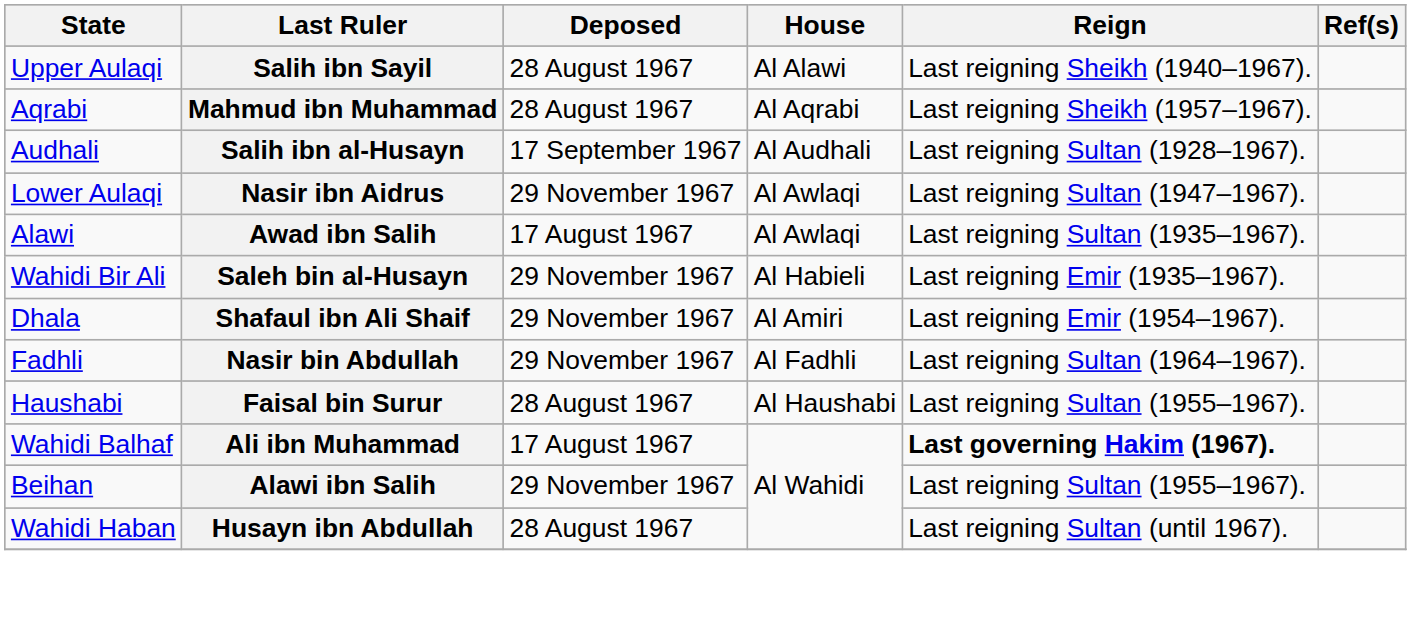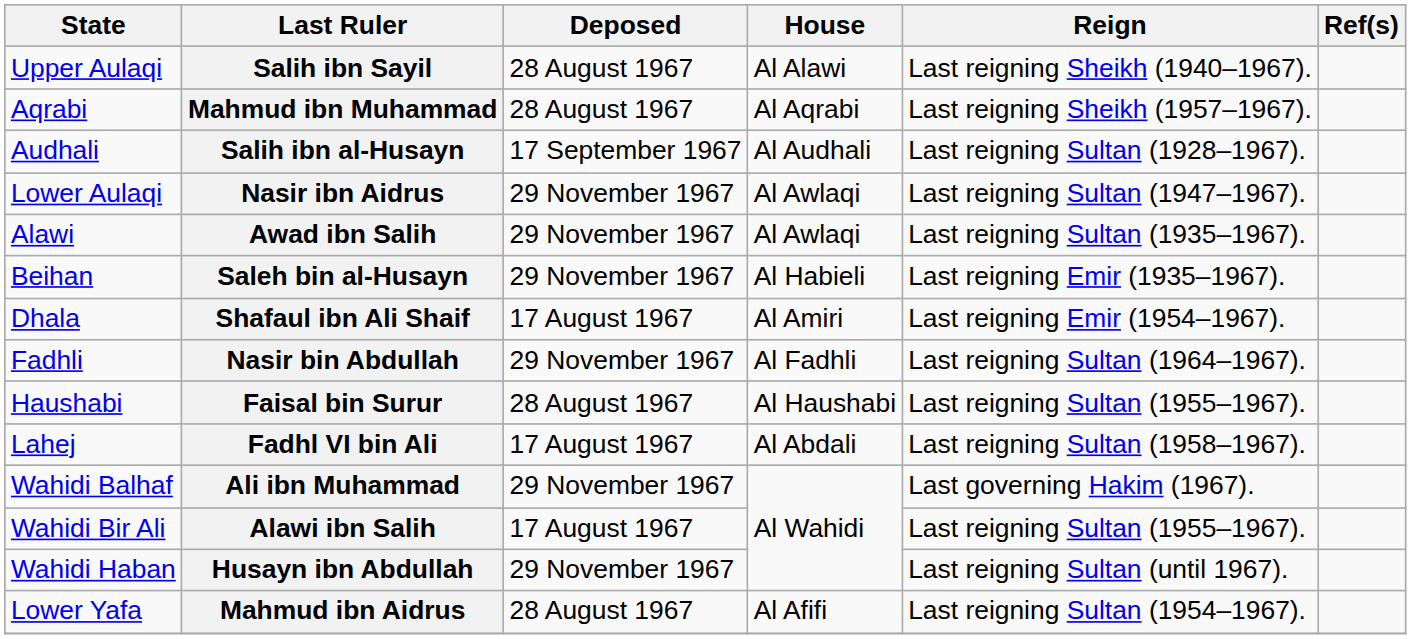Awad ibn Salih | Deposed: 17 August 1967 -> 29 November 1967
Saleh bin al-Husayn | State: Wahidi Bir Ali -> Beihan
Shafaul ibn Ali Shaif | Deposed: 29 November 1967 -> 17 August 1967
+ row: Lahej | Fadhl VI bin Ali | 17 August 1967 | Al Abdali | Last reigning Sultan (1958–1967).
Ali ibn Muhammad | Deposed: 17 August 1967 -> 29 November 1967
Ali ibn Muhammad | Reign: bold -> normal
Alawi ibn Salih | State: Beihan -> Wahidi Bir Ali
Alawi ibn Salih | Deposed: 29 November 1967 -> 17 August 1967
Husayn ibn Abdullah | Deposed: 28 August 1967 -> 29 November 1967
+ row: Lower Yafa | Mahmud ibn Aidrus | 28 August 1967 | Al Afifi | Last reigning Sultan (1954–1967).
